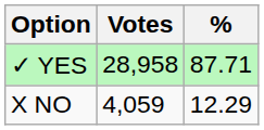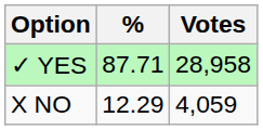columns swapped: Votes <-> %
